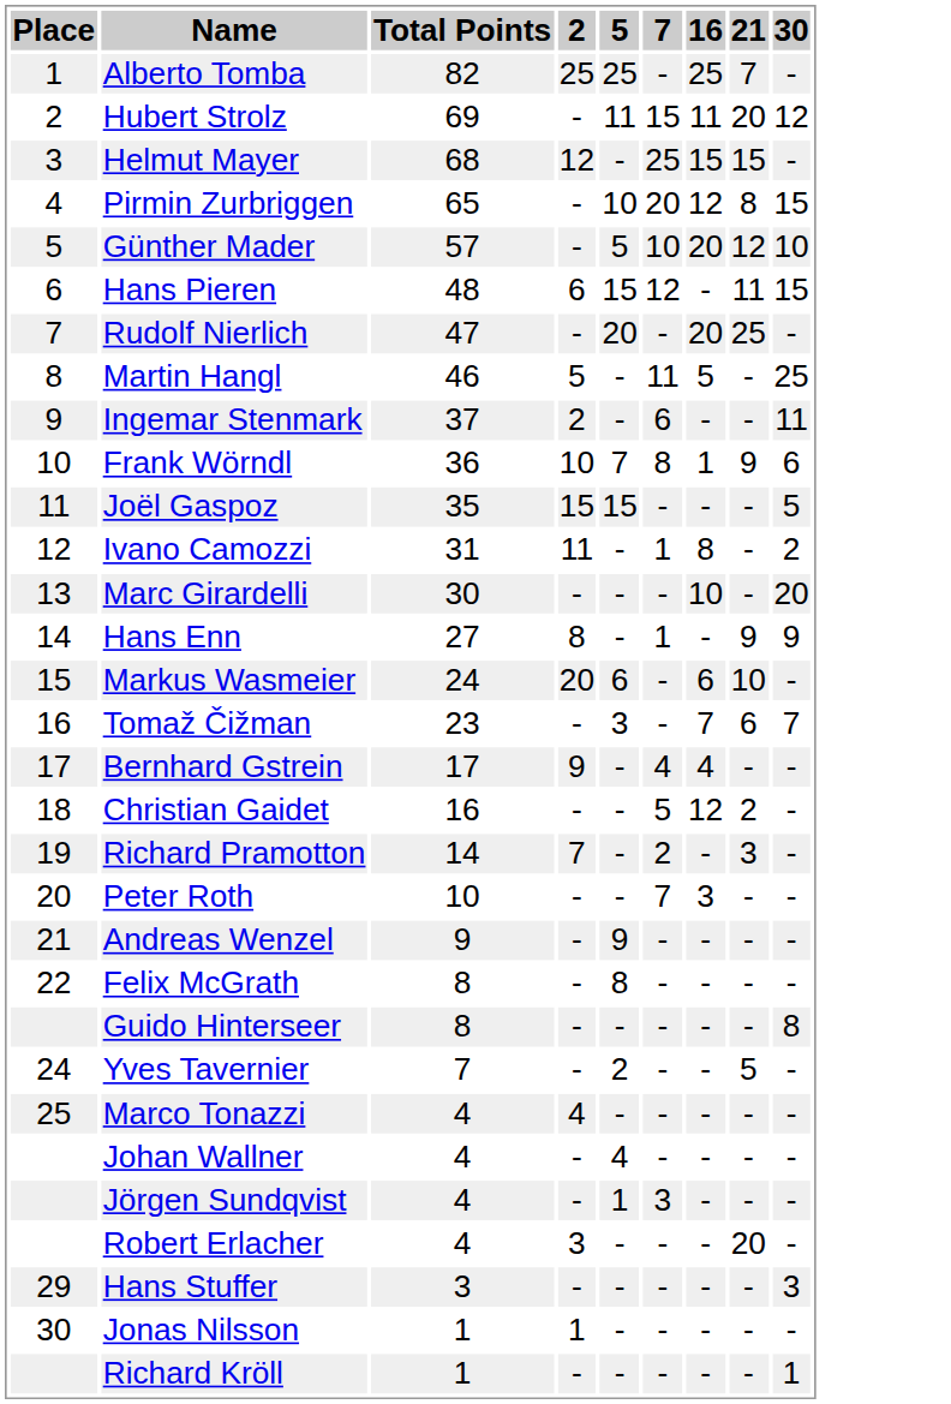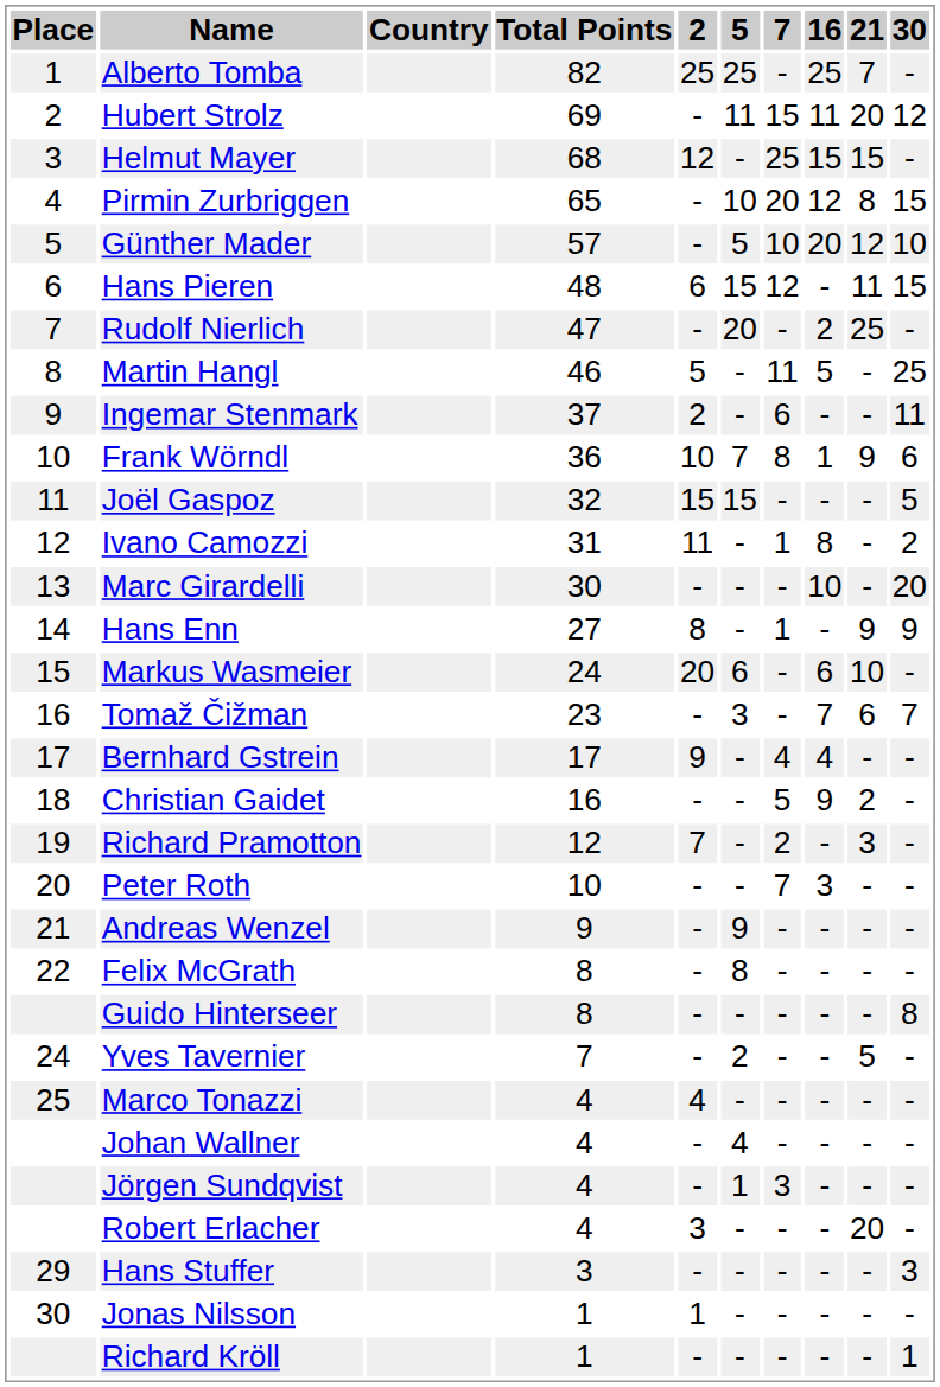+ column: Country
Rudolf Nierlich | 16: 20 -> 2
Joël Gaspoz | Total Points: 35 -> 32
Christian Gaidet | 16: 12 -> 9
Richard Pramotton | Total Points: 14 -> 12
